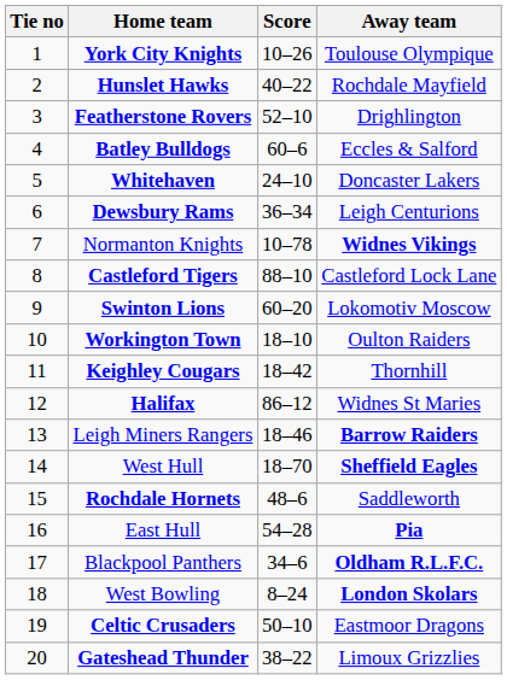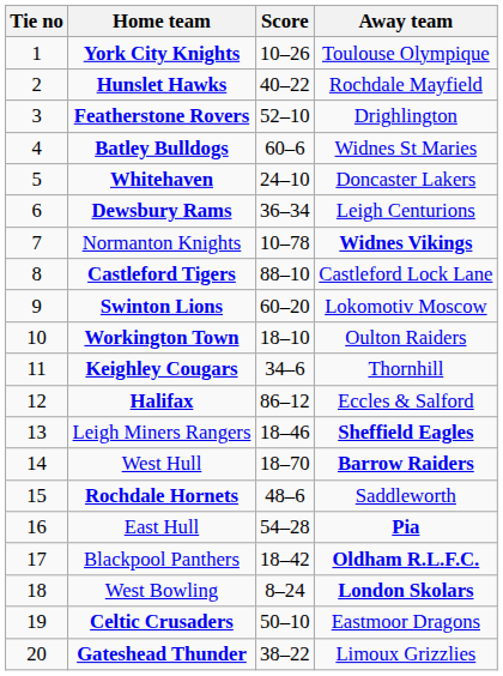Batley Bulldogs | Away team: Eccles & Salford -> Widnes St Maries
Keighley Cougars | Score: 18–42 -> 34–6
Halifax | Away team: Widnes St Maries -> Eccles & Salford
Leigh Miners Rangers | Away team: Barrow Raiders -> Sheffield Eagles
West Hull | Away team: Sheffield Eagles -> Barrow Raiders
Blackpool Panthers | Score: 34–6 -> 18–42
